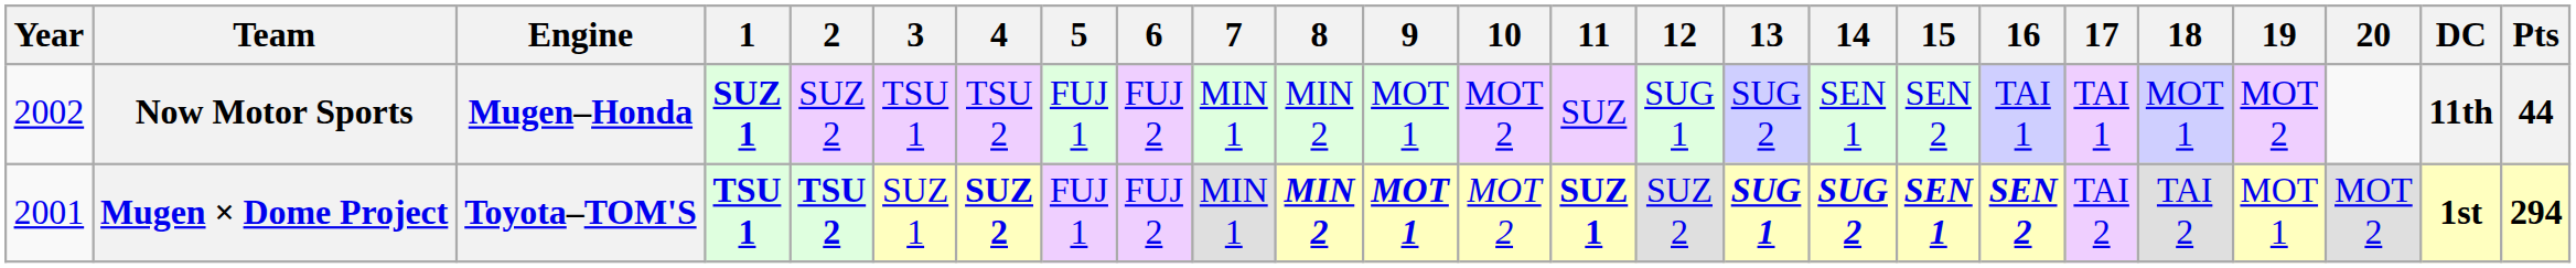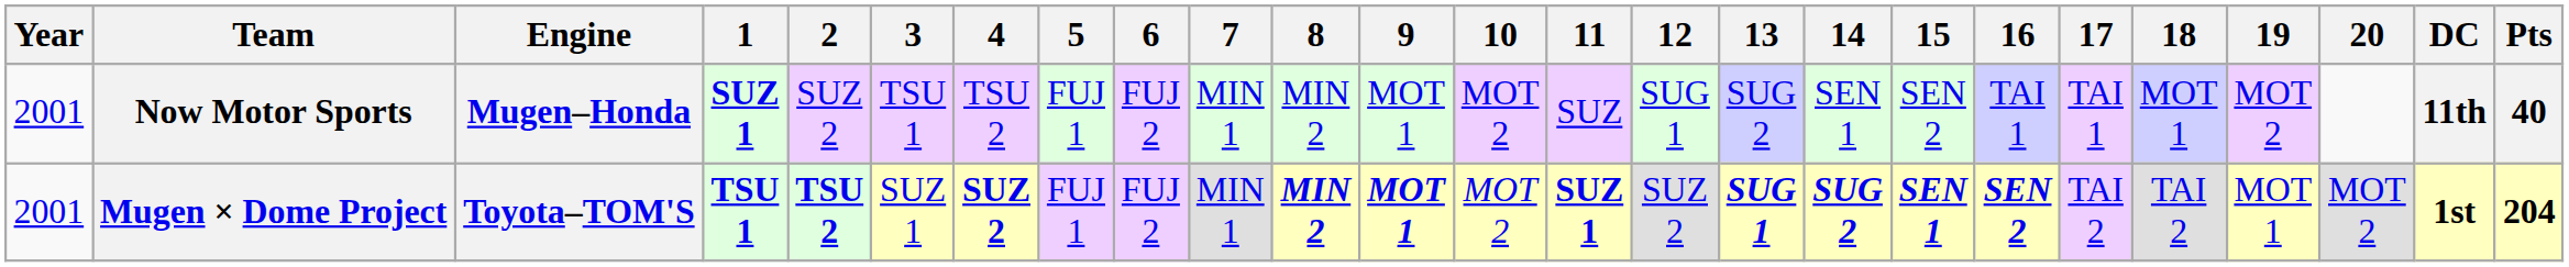Now Motor Sports | Year: 2002 -> 2001
Now Motor Sports | Pts: 44 -> 40
Mugen × Dome Project | Pts: 294 -> 204
